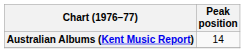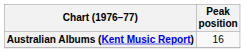Australian Albums (Kent Music Report) | Peak position: 14 -> 16
